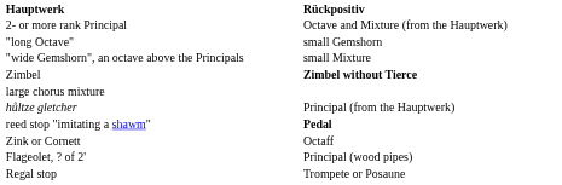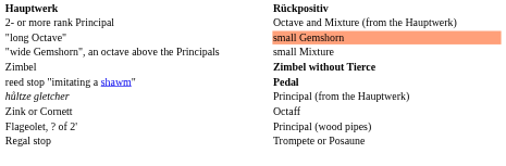"long Octave" | Rückpositiv: no background -> lightsalmon background
- row: large chorus mixture
rows swapped: reed stop "imitating a shawm" <-> hůltze gletcher
